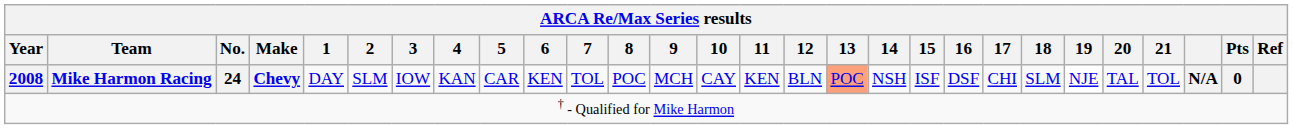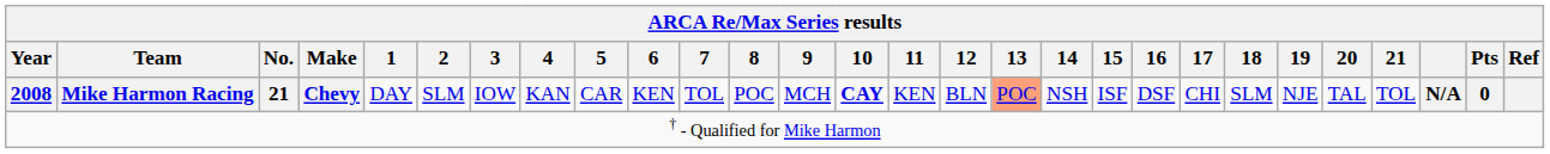2008 | No.: 24 -> 21
2008 | 10: normal -> bold
